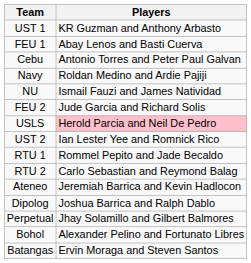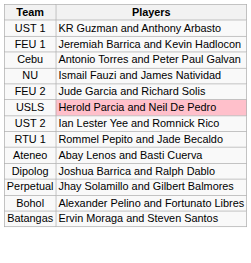FEU 1 | Players: Abay Lenos and Basti Cuerva -> Jeremiah Barrica and Kevin Hadlocon
- row: Navy | Roldan Medino and Ardie Pajiji
- row: RTU 2 | Carlo Sebastian and Reymond Balag
Ateneo | Players: Jeremiah Barrica and Kevin Hadlocon -> Abay Lenos and Basti Cuerva
